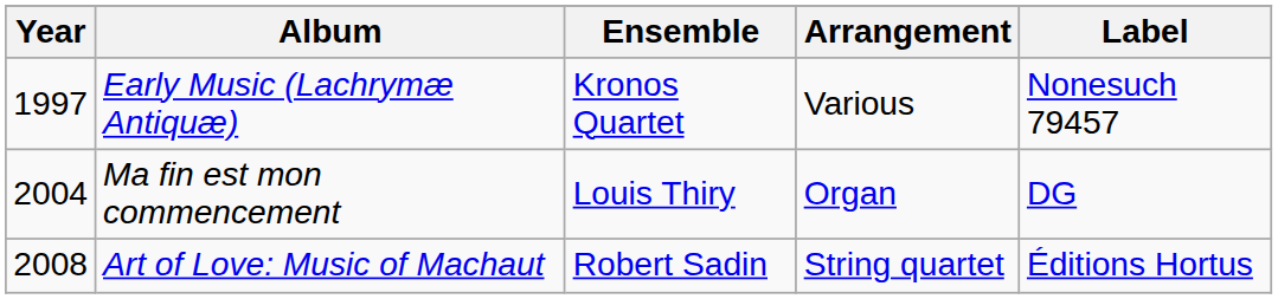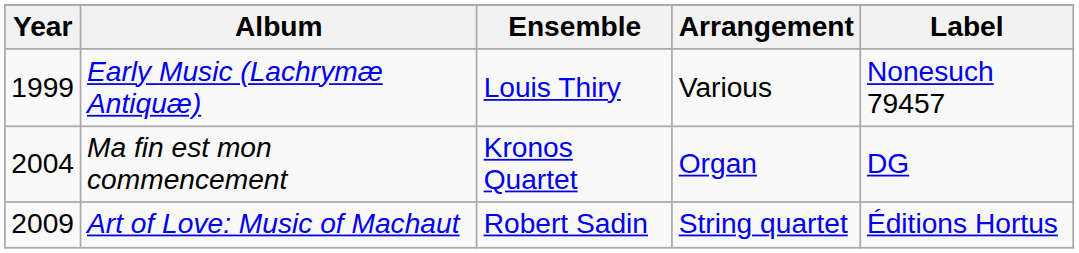Early Music (Lachrymæ Antiquæ) | Year: 1997 -> 1999
Early Music (Lachrymæ Antiquæ) | Ensemble: Kronos Quartet -> Louis Thiry
Ma fin est mon commencement | Ensemble: Louis Thiry -> Kronos Quartet
Art of Love: Music of Machaut | Year: 2008 -> 2009
